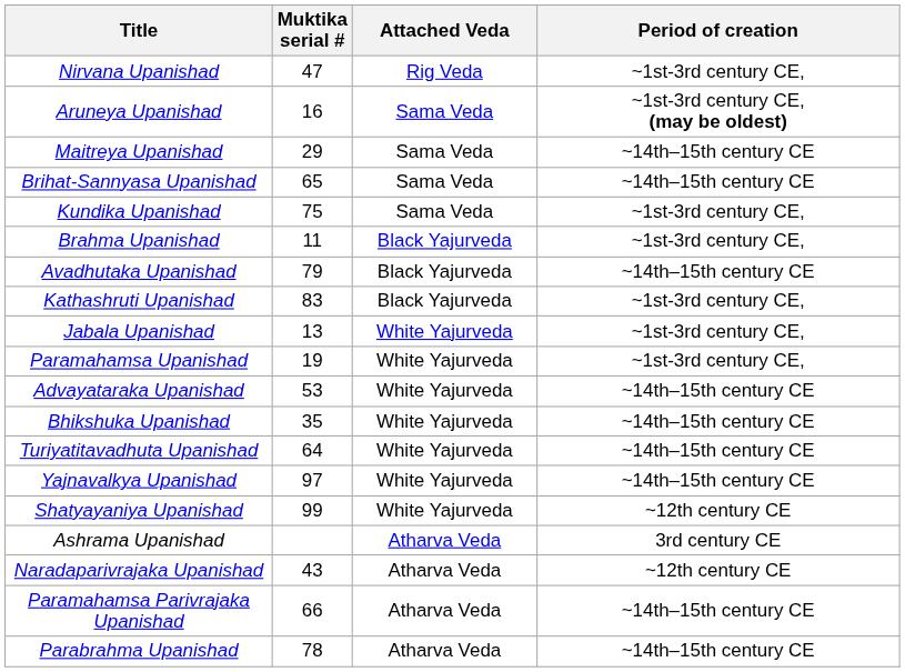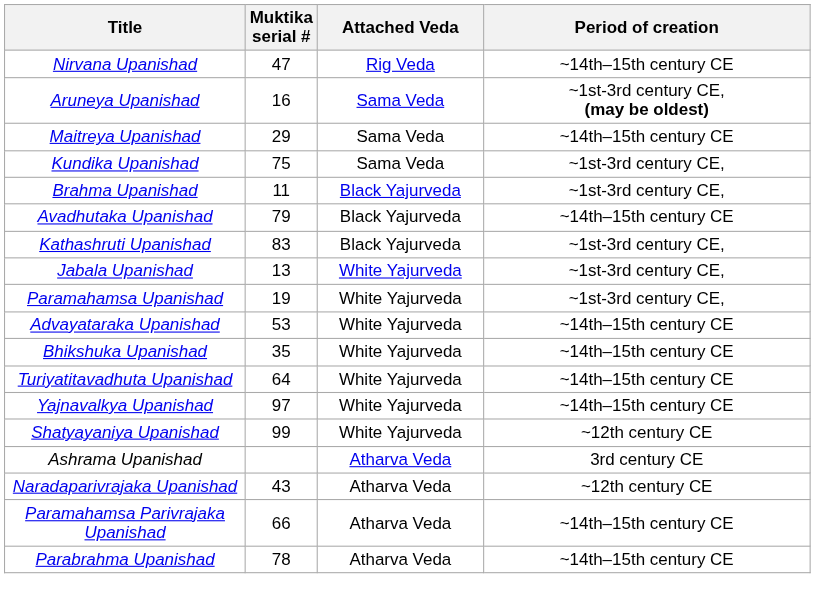Nirvana Upanishad | Period of creation: ~1st-3rd century CE, -> ~14th–15th century CE
- row: Brihat-Sannyasa Upanishad | 65 | Sama Veda | ~14th–15th century CE
